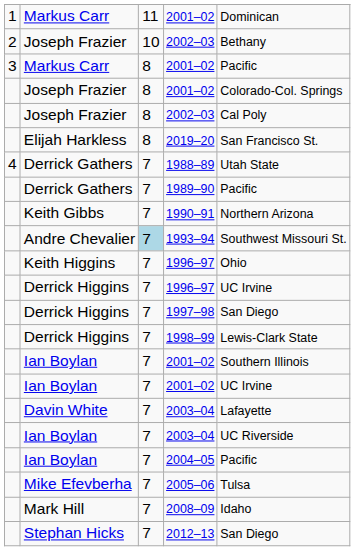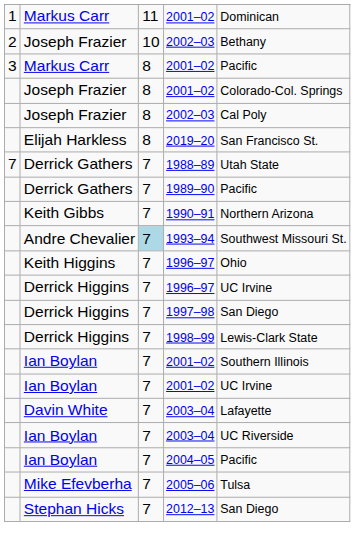1988–89 | column 1: 4 -> 7
- row: Mark Hill | 7 | 2008–09 | Idaho
